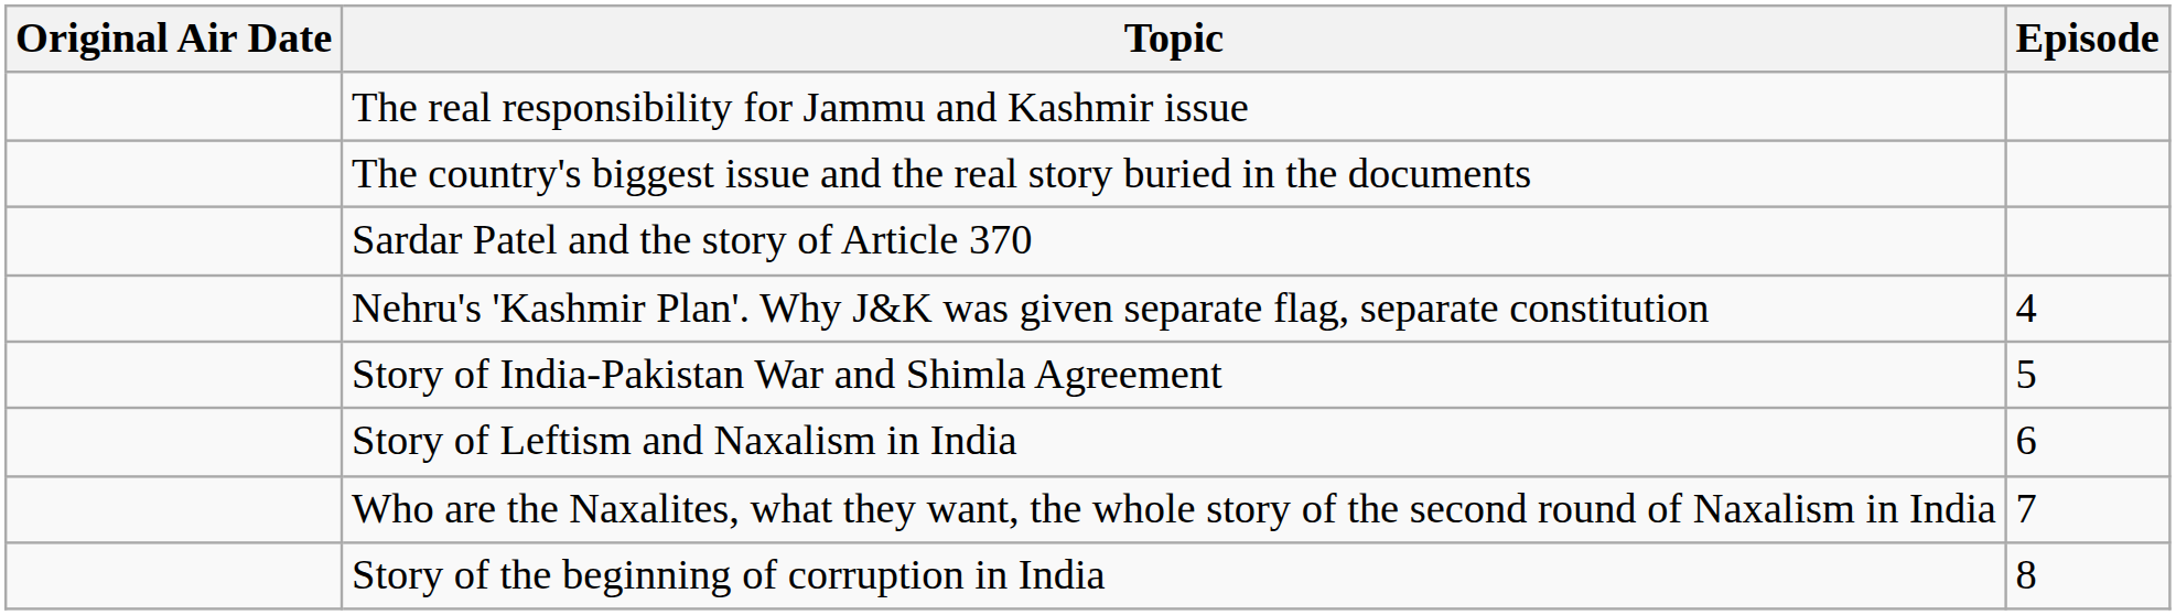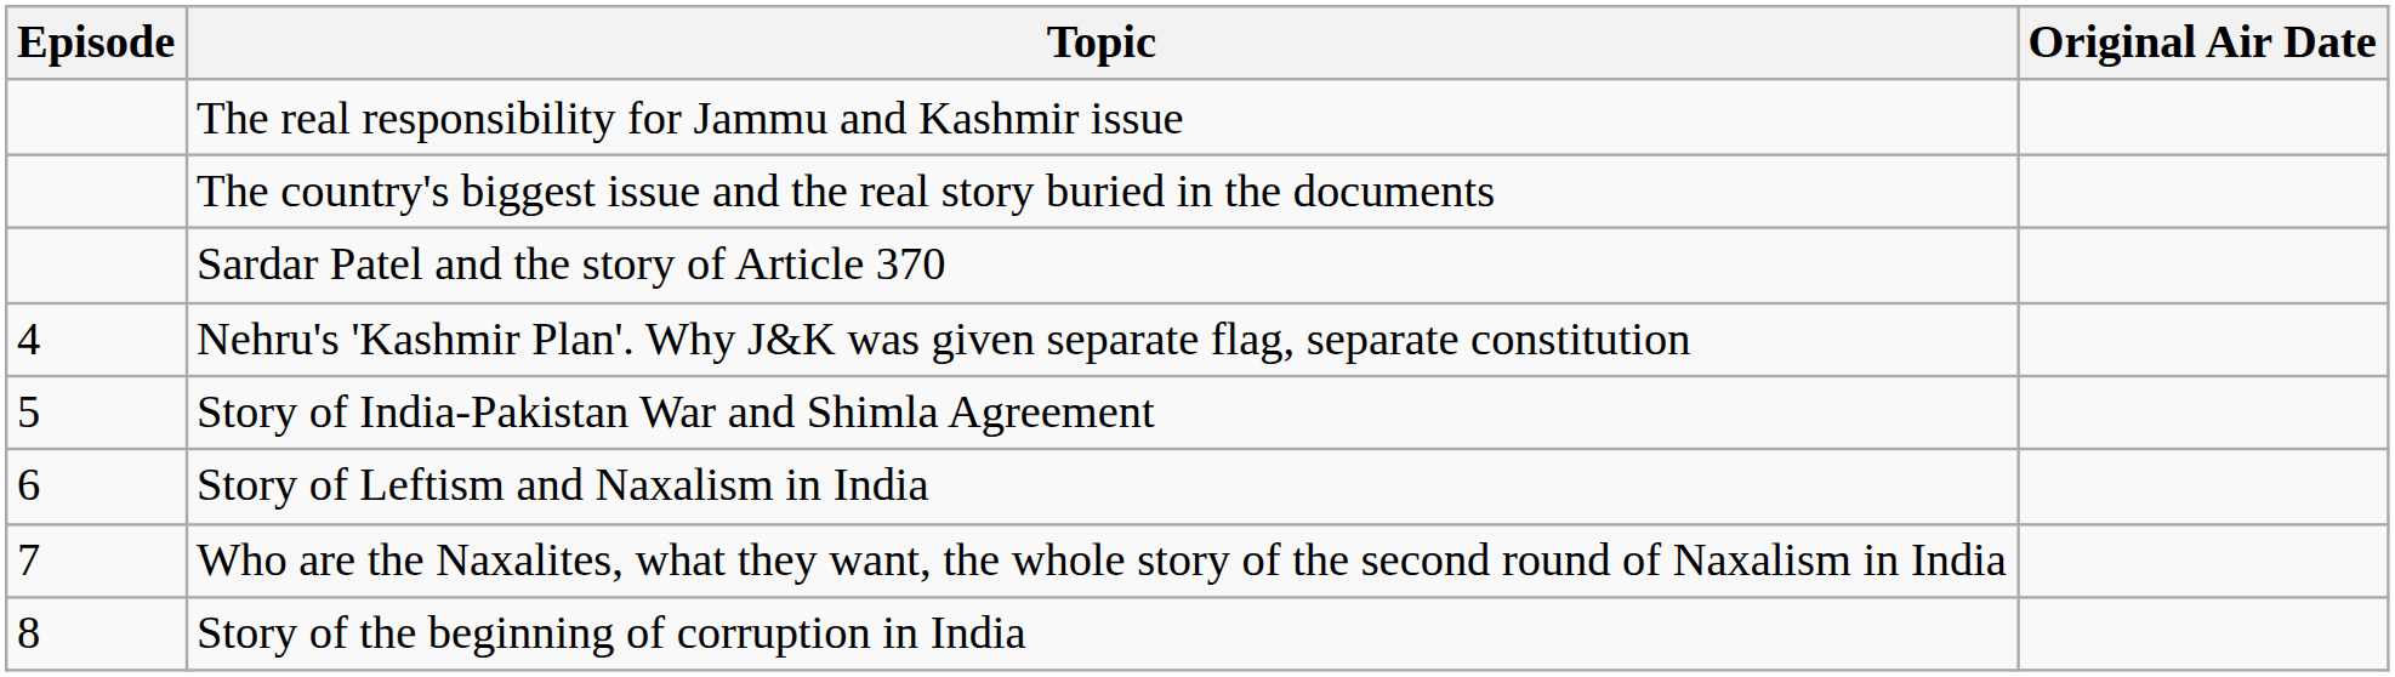columns swapped: Episode <-> Original Air Date
